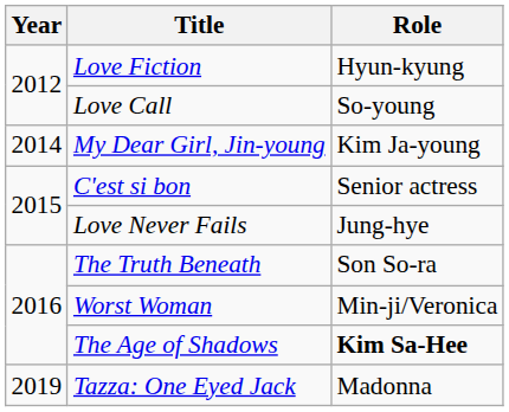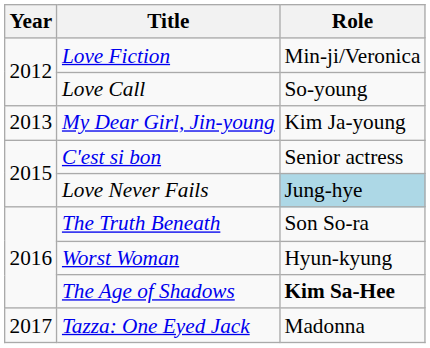Love Fiction | Role: Hyun-kyung -> Min-ji/Veronica
My Dear Girl, Jin-young | Year: 2014 -> 2013
Love Never Fails | Role: no background -> lightblue background
Worst Woman | Role: Min-ji/Veronica -> Hyun-kyung
Tazza: One Eyed Jack | Year: 2019 -> 2017
